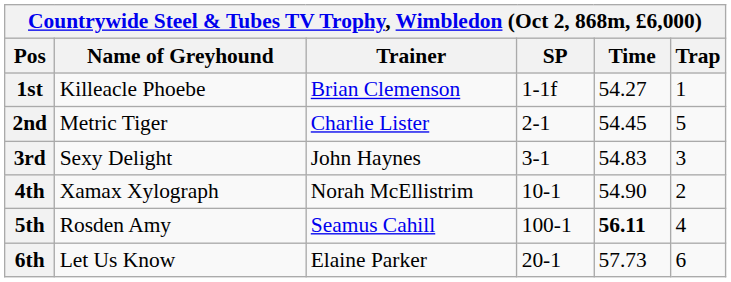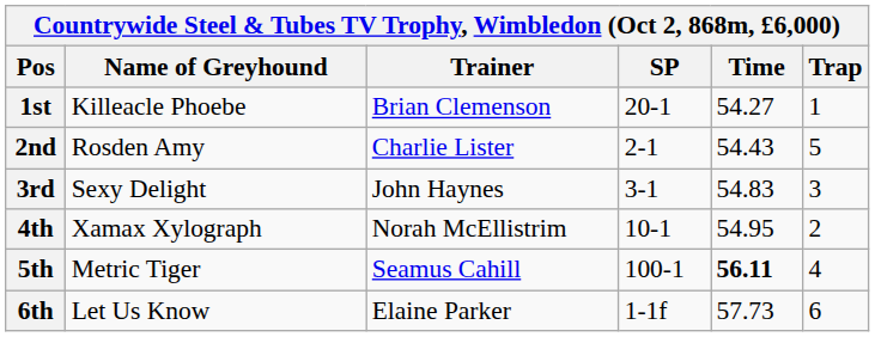1st | SP: 1-1f -> 20-1
2nd | Name of Greyhound: Metric Tiger -> Rosden Amy
2nd | Time: 54.45 -> 54.43
4th | Time: 54.90 -> 54.95
5th | Name of Greyhound: Rosden Amy -> Metric Tiger
6th | SP: 20-1 -> 1-1f
